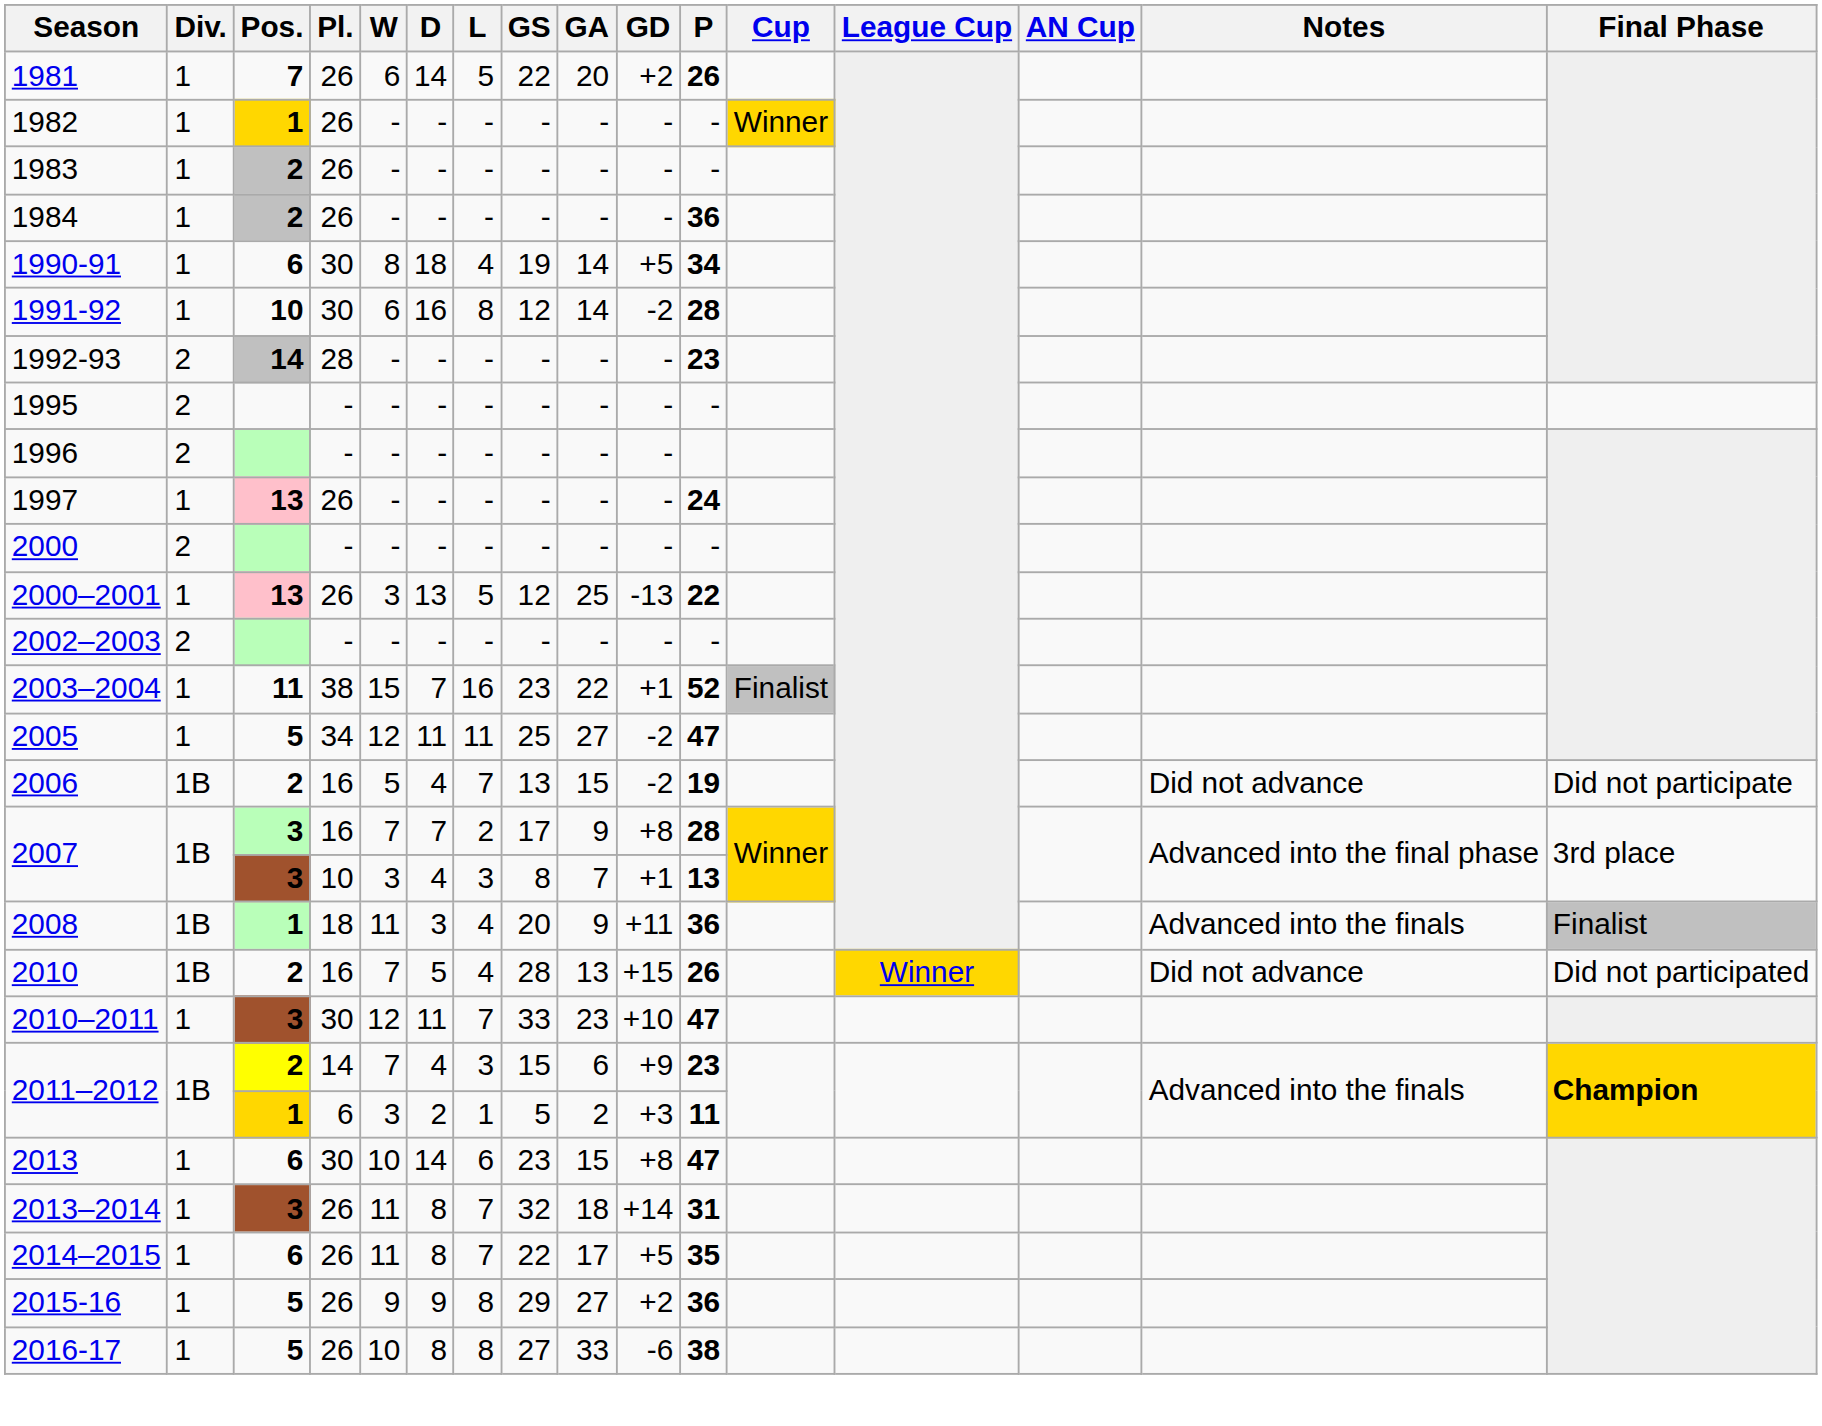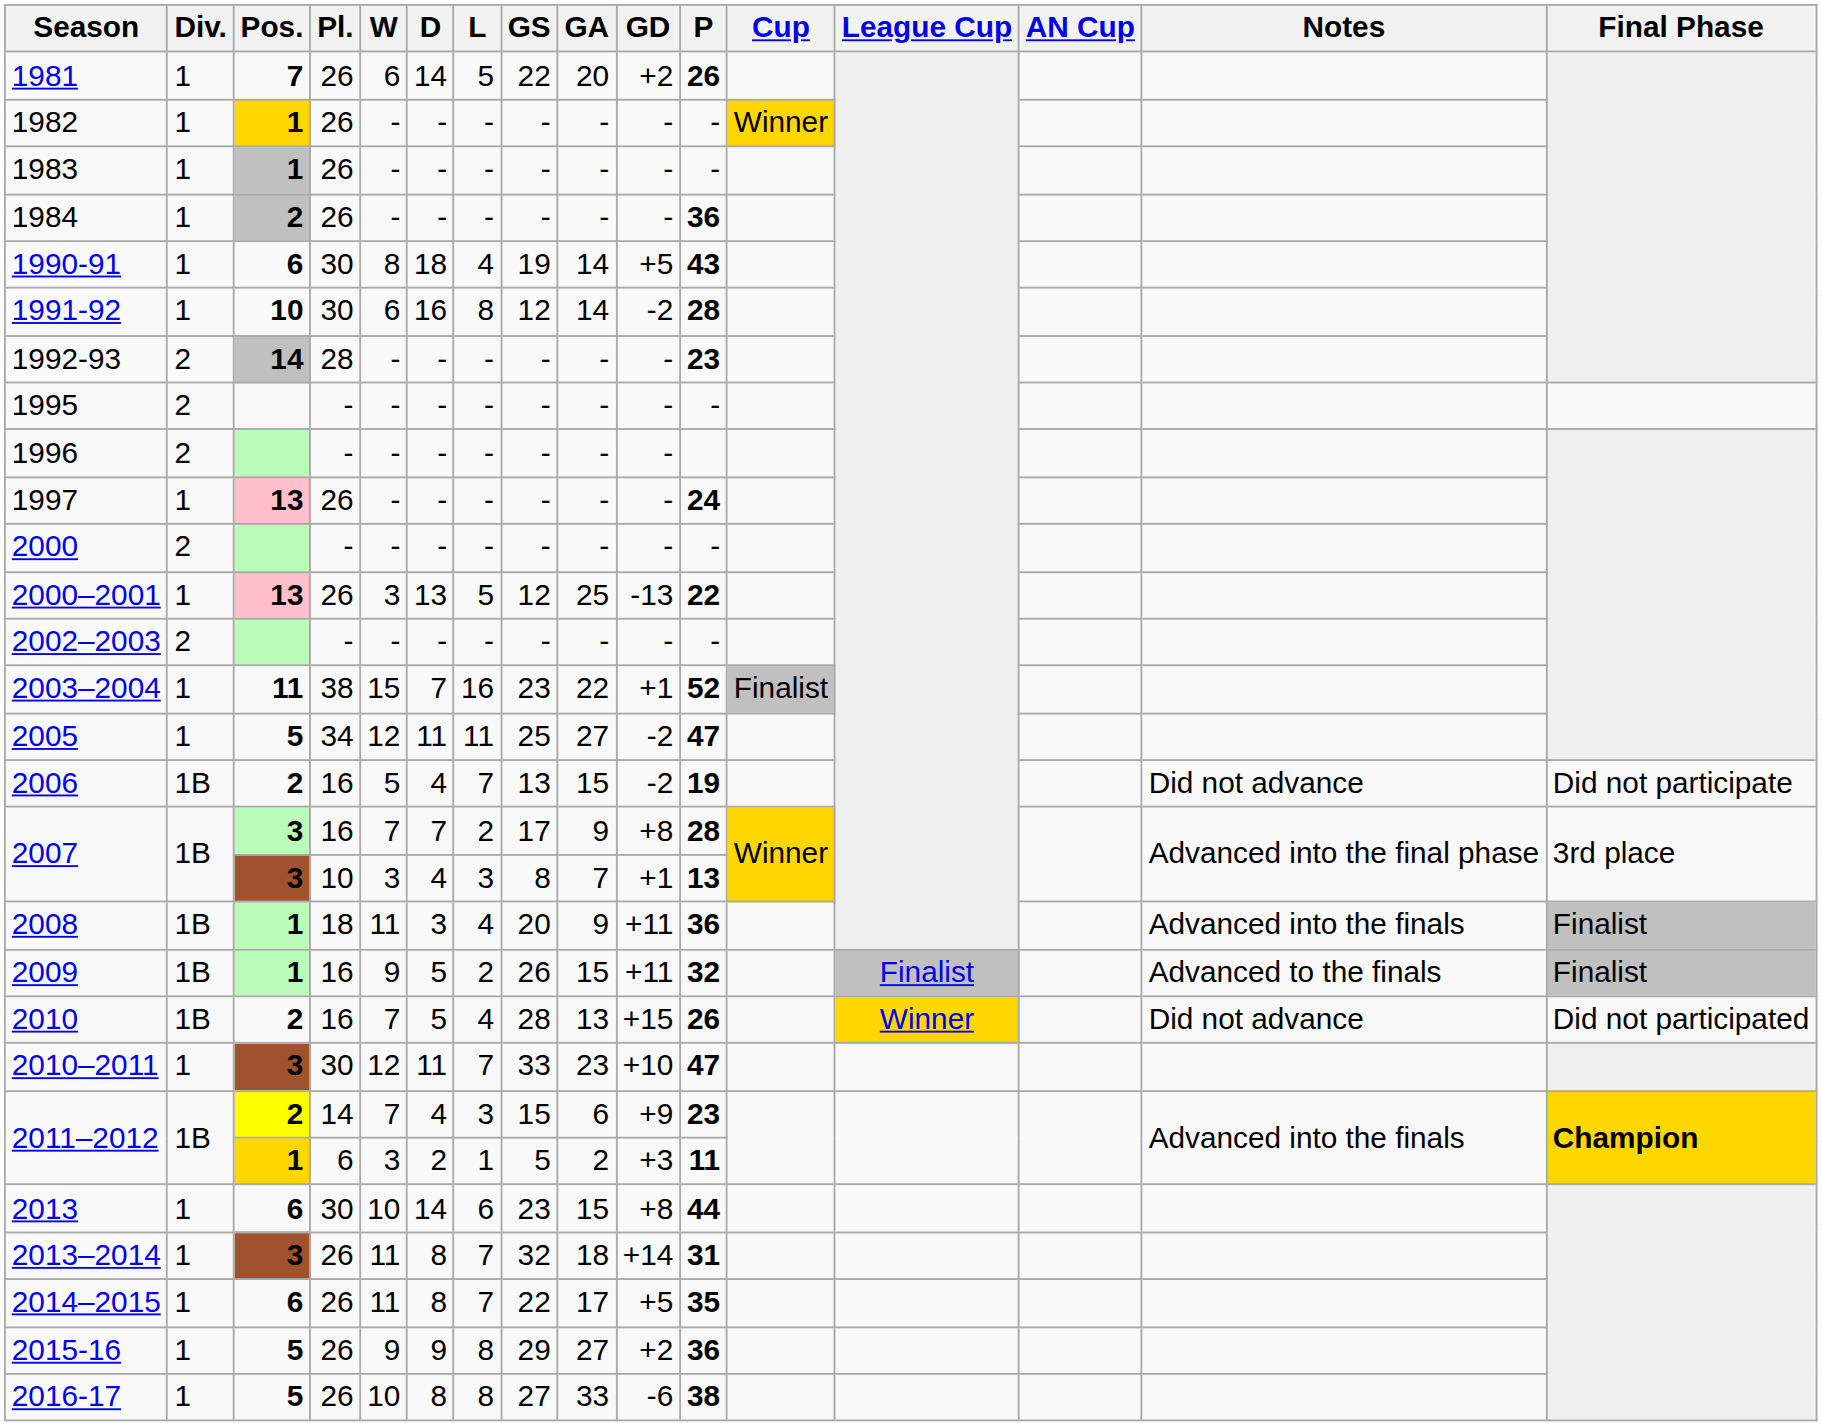1983 | Pos.: 2 -> 1
1990-91 | P: 34 -> 43
+ row: 2009 | 1B | 1 | 16 | 9 | 5 | 2 | 26 | 15 | +11 | 32 | Finalist | Advanced to the finals | Finalist
2013 | P: 47 -> 44
